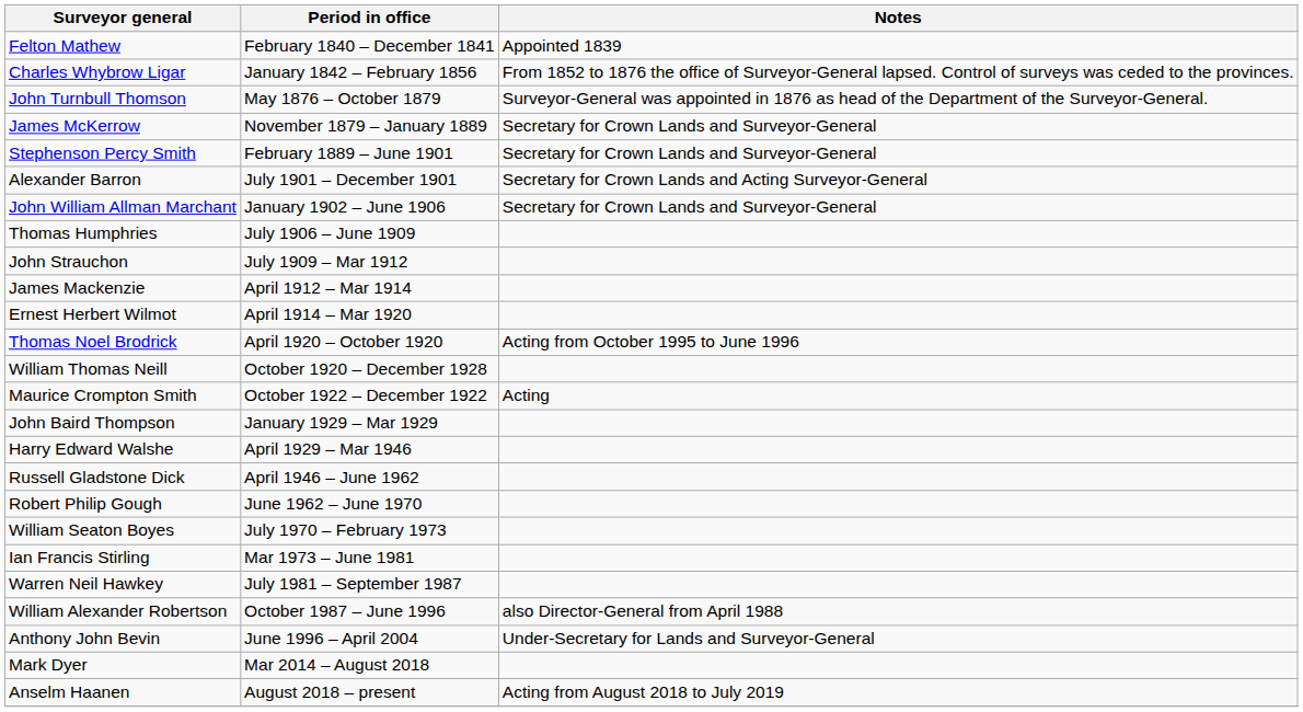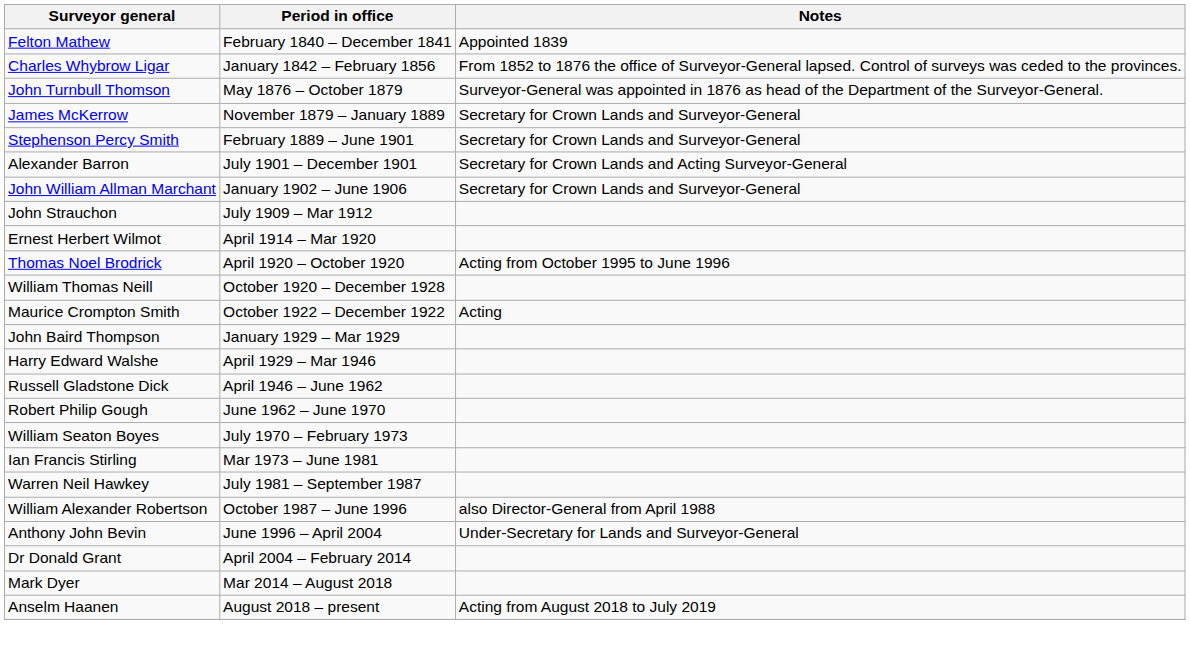- row: Thomas Humphries | July 1906 – June 1909
- row: James Mackenzie | April 1912 – Mar 1914
+ row: Dr Donald Grant | April 2004 – February 2014
